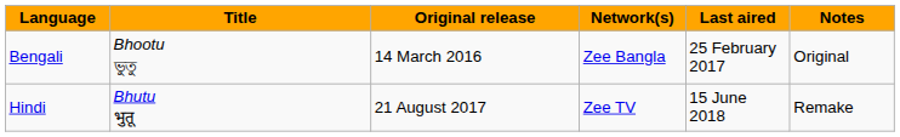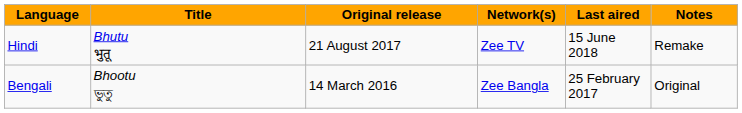rows swapped: Bengali <-> Hindi
